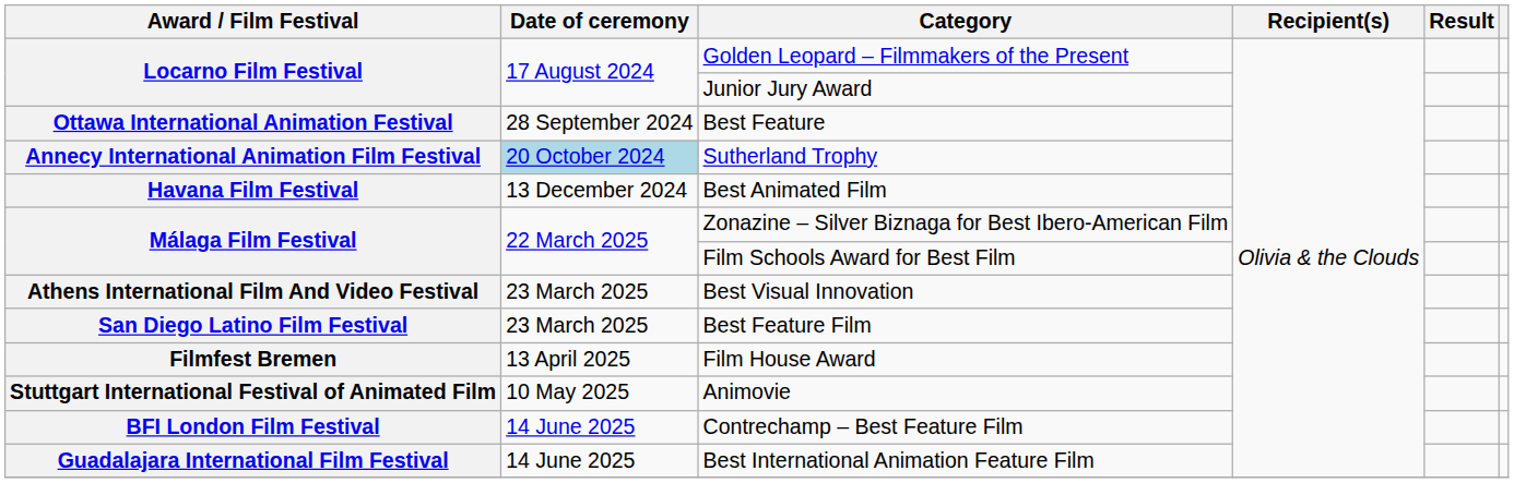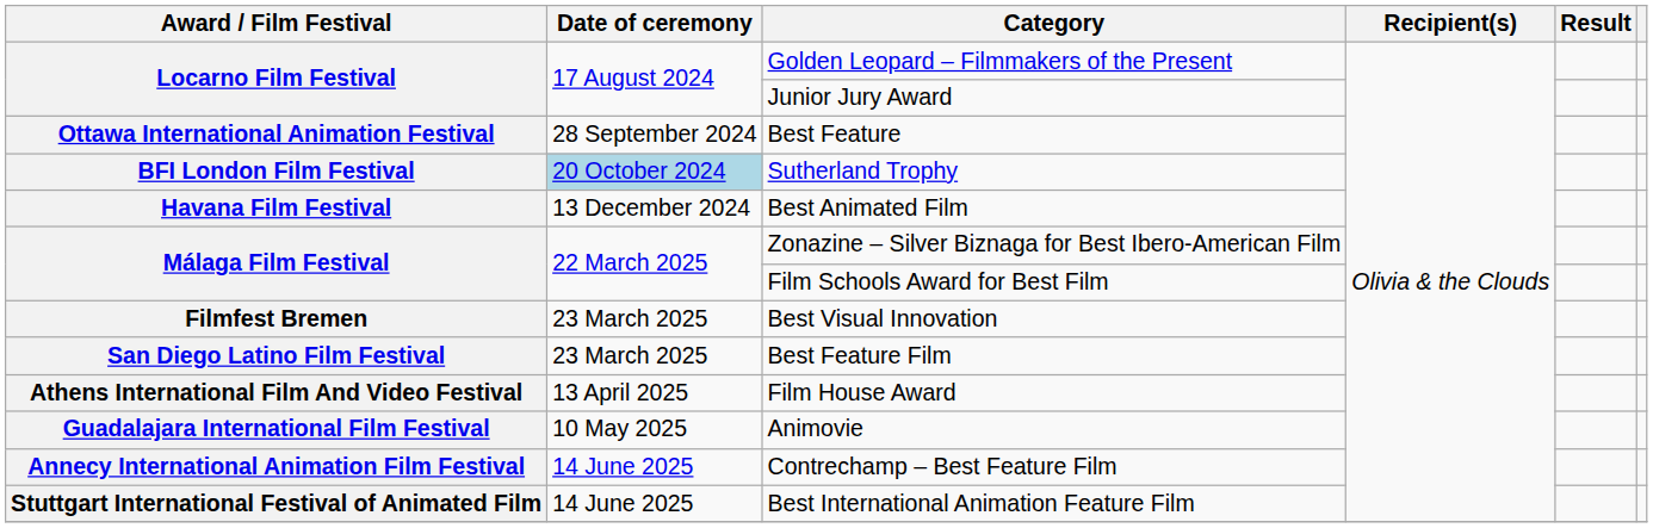Sutherland Trophy | Award / Film Festival: Annecy International Animation Film Festival -> BFI London Film Festival
Best Visual Innovation | Award / Film Festival: Athens International Film And Video Festival -> Filmfest Bremen
Film House Award | Award / Film Festival: Filmfest Bremen -> Athens International Film And Video Festival
Animovie | Award / Film Festival: Stuttgart International Festival of Animated Film -> Guadalajara International Film Festival
Contrechamp – Best Feature Film | Award / Film Festival: BFI London Film Festival -> Annecy International Animation Film Festival
Best International Animation Feature Film | Award / Film Festival: Guadalajara International Film Festival -> Stuttgart International Festival of Animated Film
